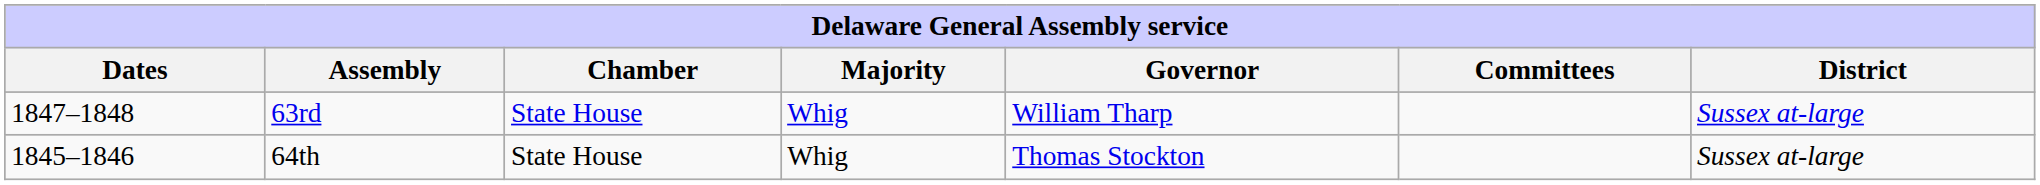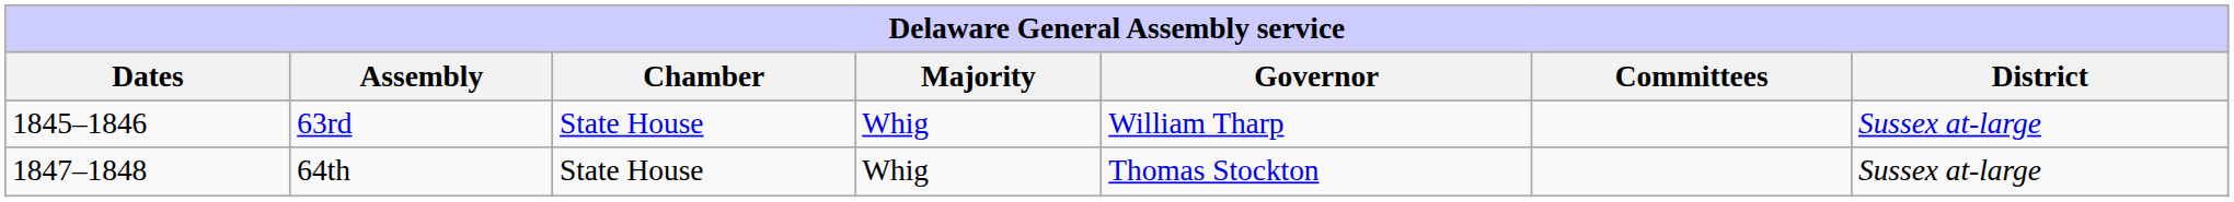63rd | Dates: 1847–1848 -> 1845–1846
64th | Dates: 1845–1846 -> 1847–1848
